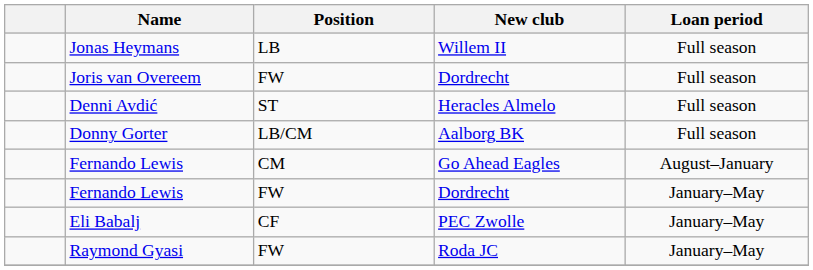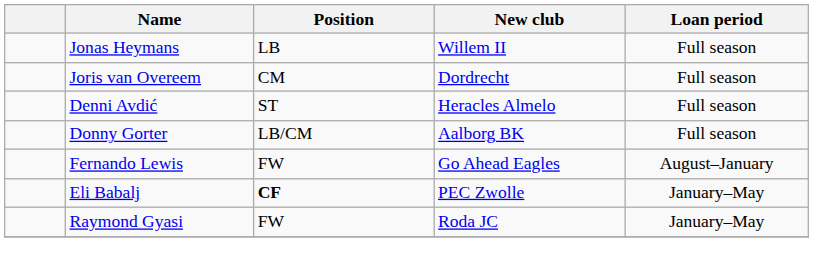Joris van Overeem | Position: FW -> CM
Fernando Lewis / Go Ahead Eagles | Position: CM -> FW
- row: Fernando Lewis | FW | Dordrecht | January–May
Eli Babalj | Position: normal -> bold
